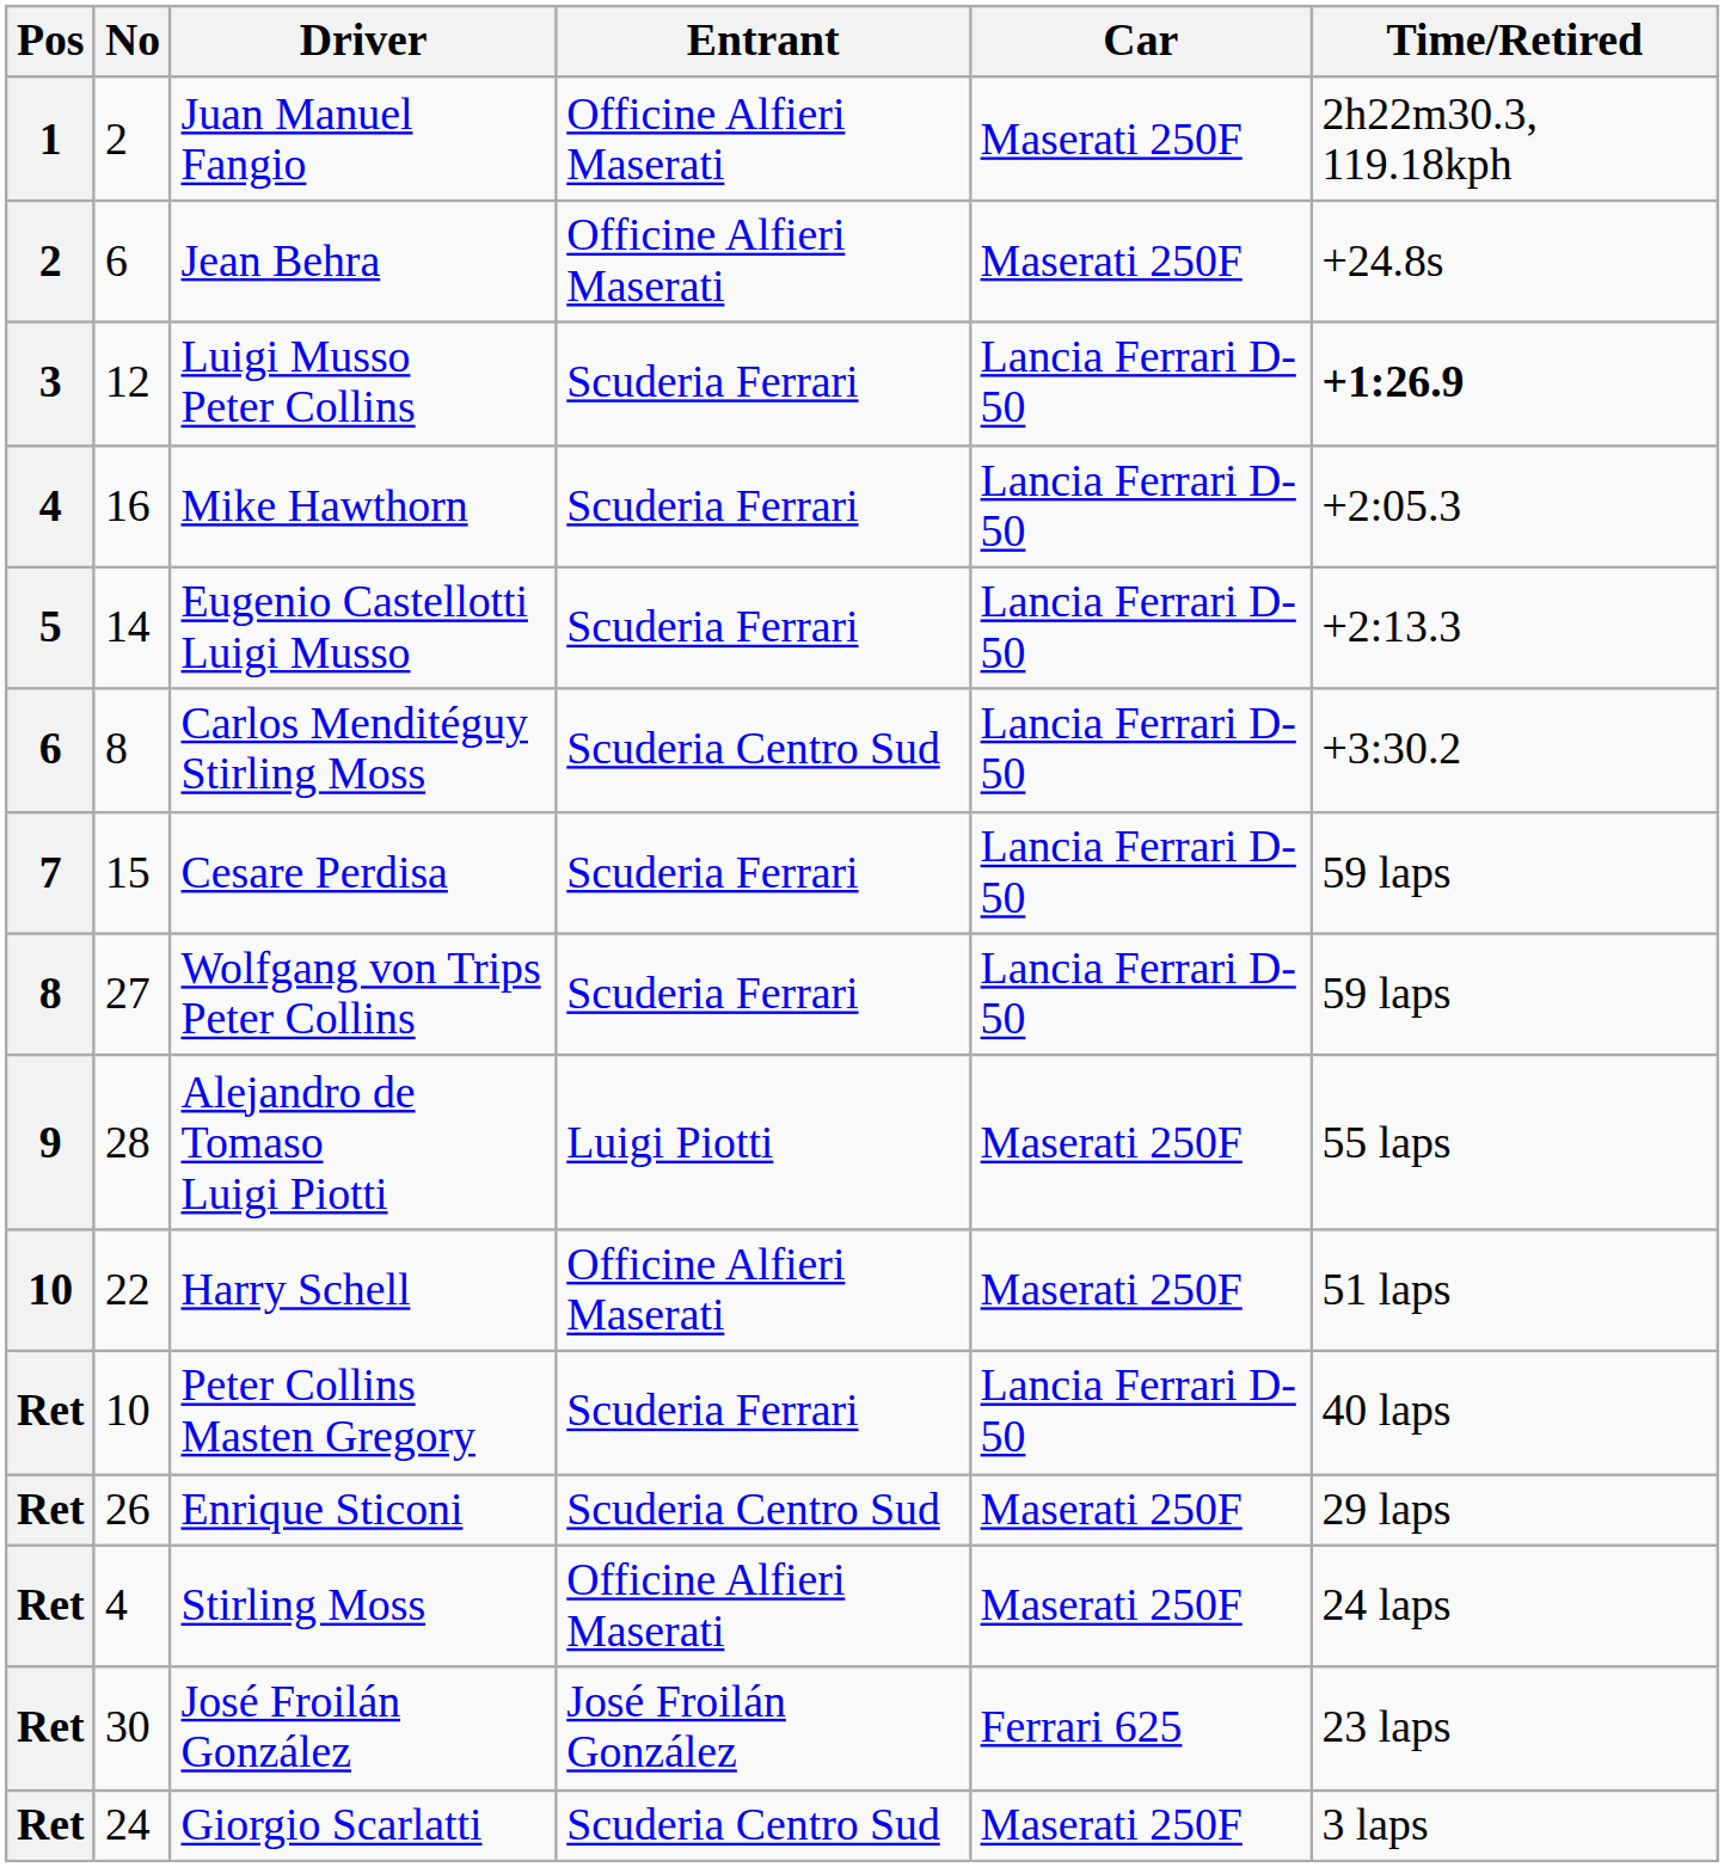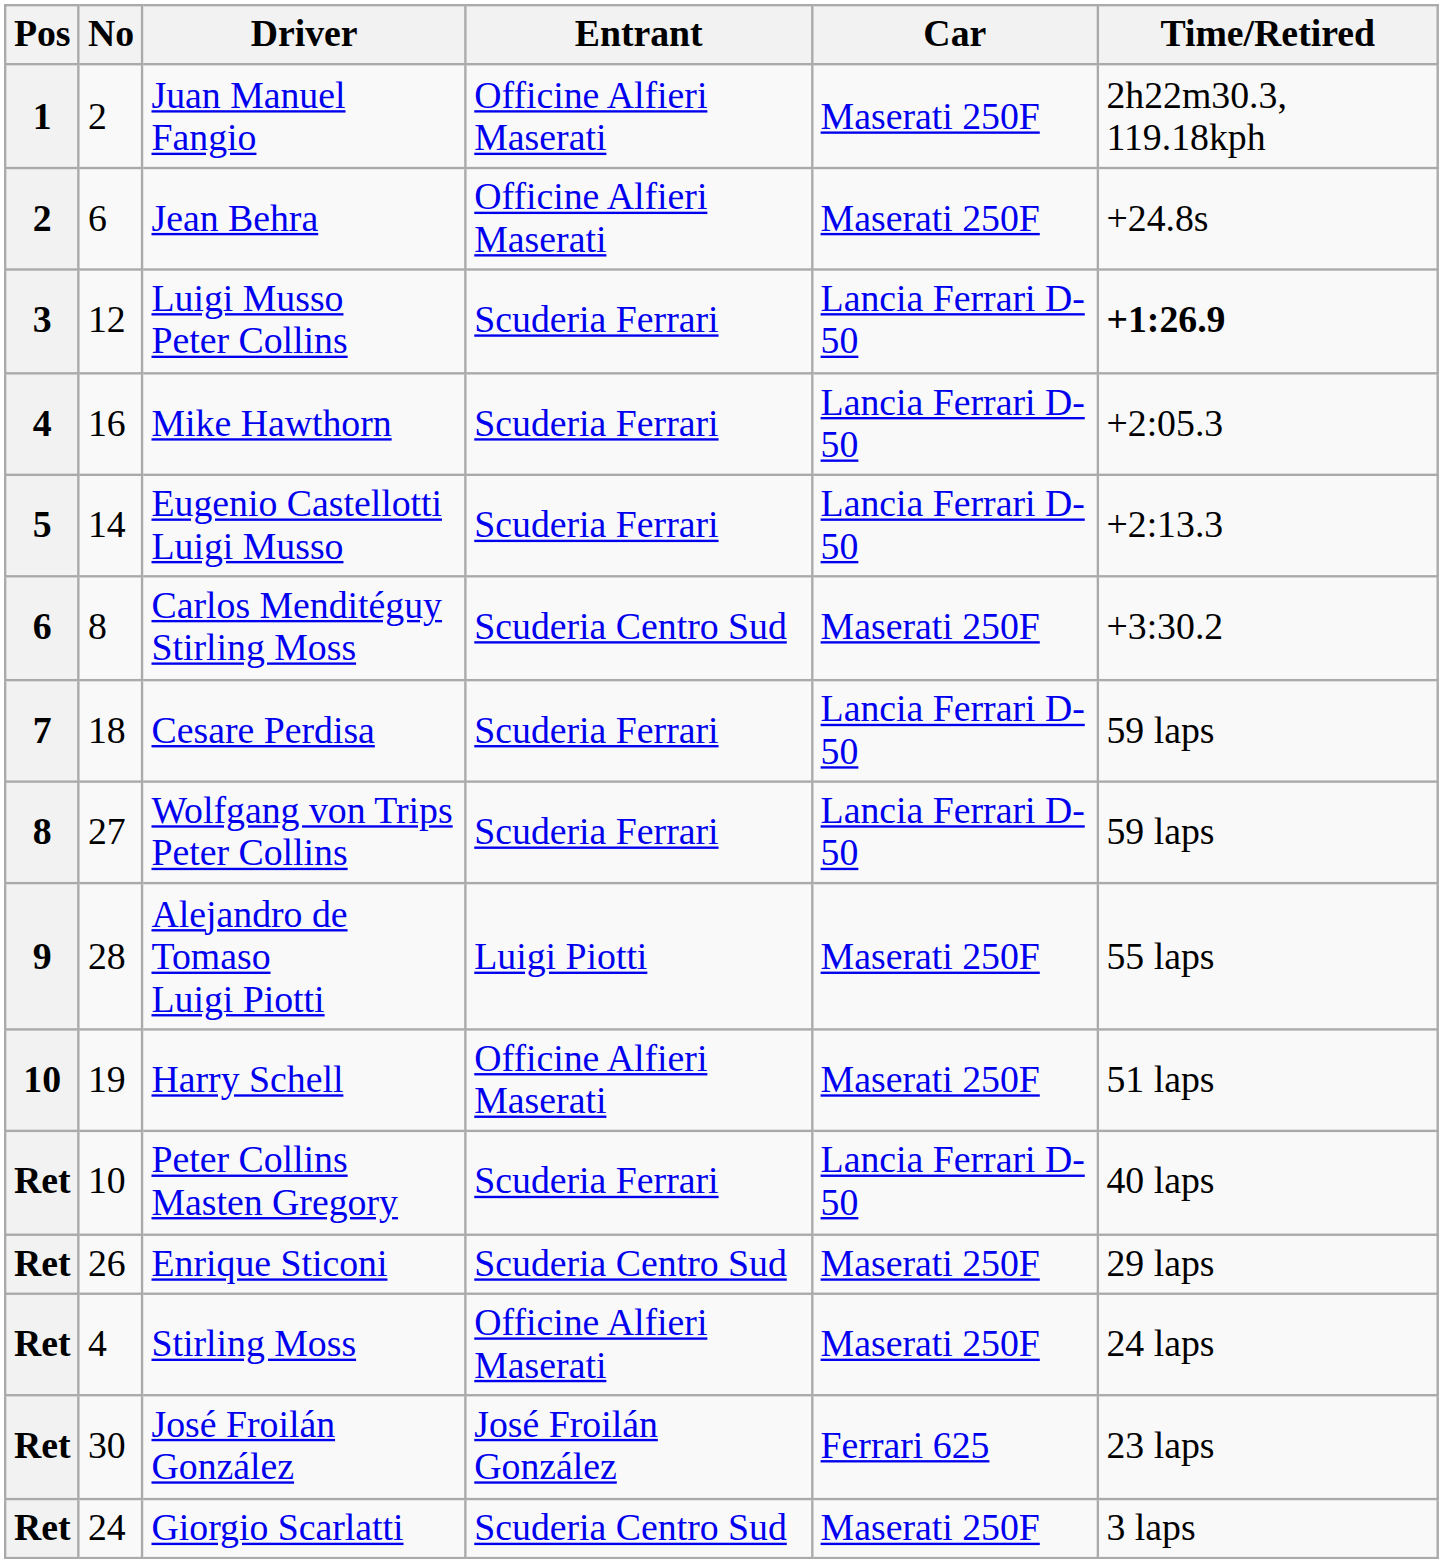Carlos Menditéguy Stirling Moss | Car: Lancia Ferrari D-50 -> Maserati 250F
Cesare Perdisa | No: 15 -> 18
Harry Schell | No: 22 -> 19
